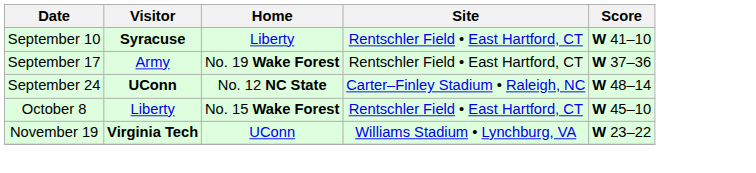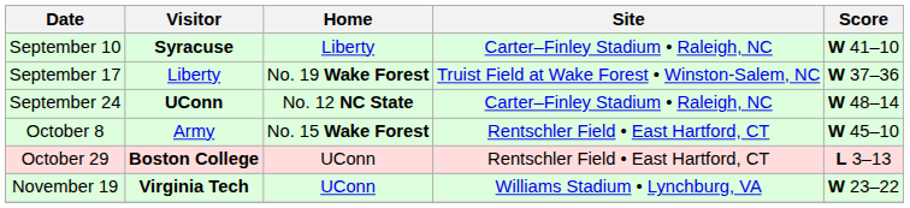September 10 | Site: Rentschler Field • East Hartford, CT -> Carter–Finley Stadium • Raleigh, NC
September 17 | Visitor: Army -> Liberty
September 17 | Site: Rentschler Field • East Hartford, CT -> Truist Field at Wake Forest • Winston-Salem, NC
October 8 | Visitor: Liberty -> Army
+ row: October 29 | Boston College | UConn | Rentschler Field • East Hartford, CT | L 3–13
